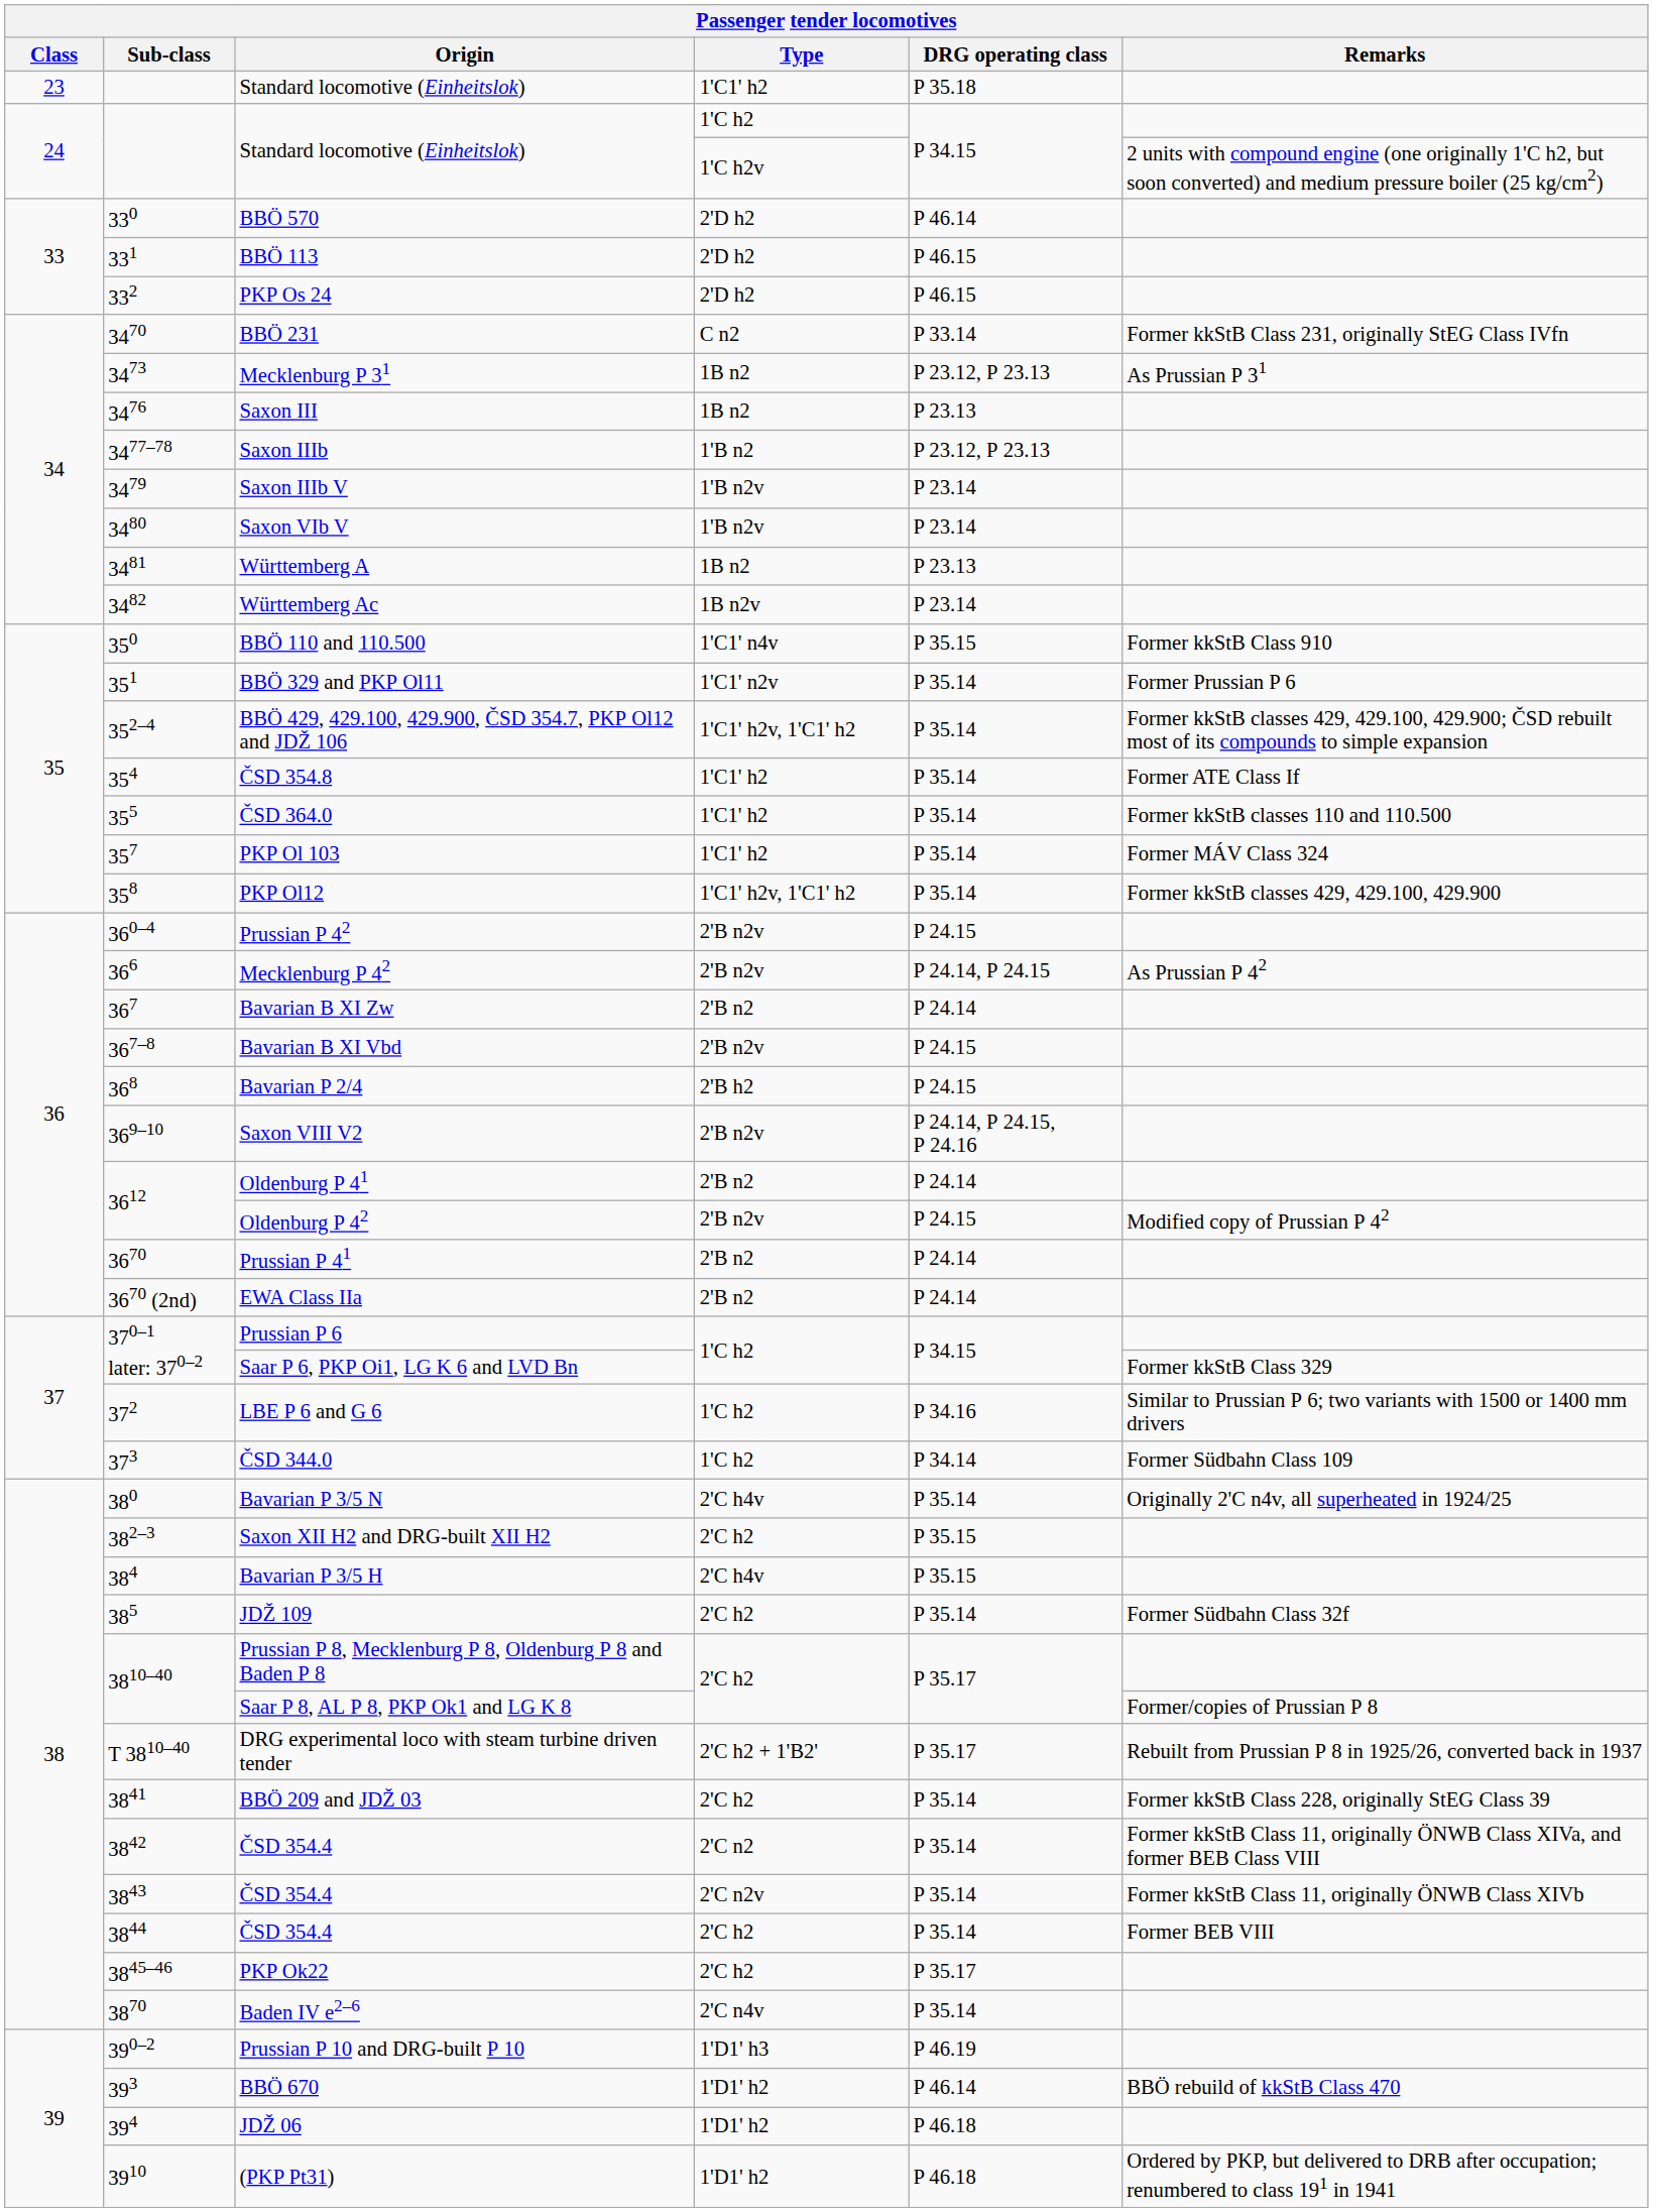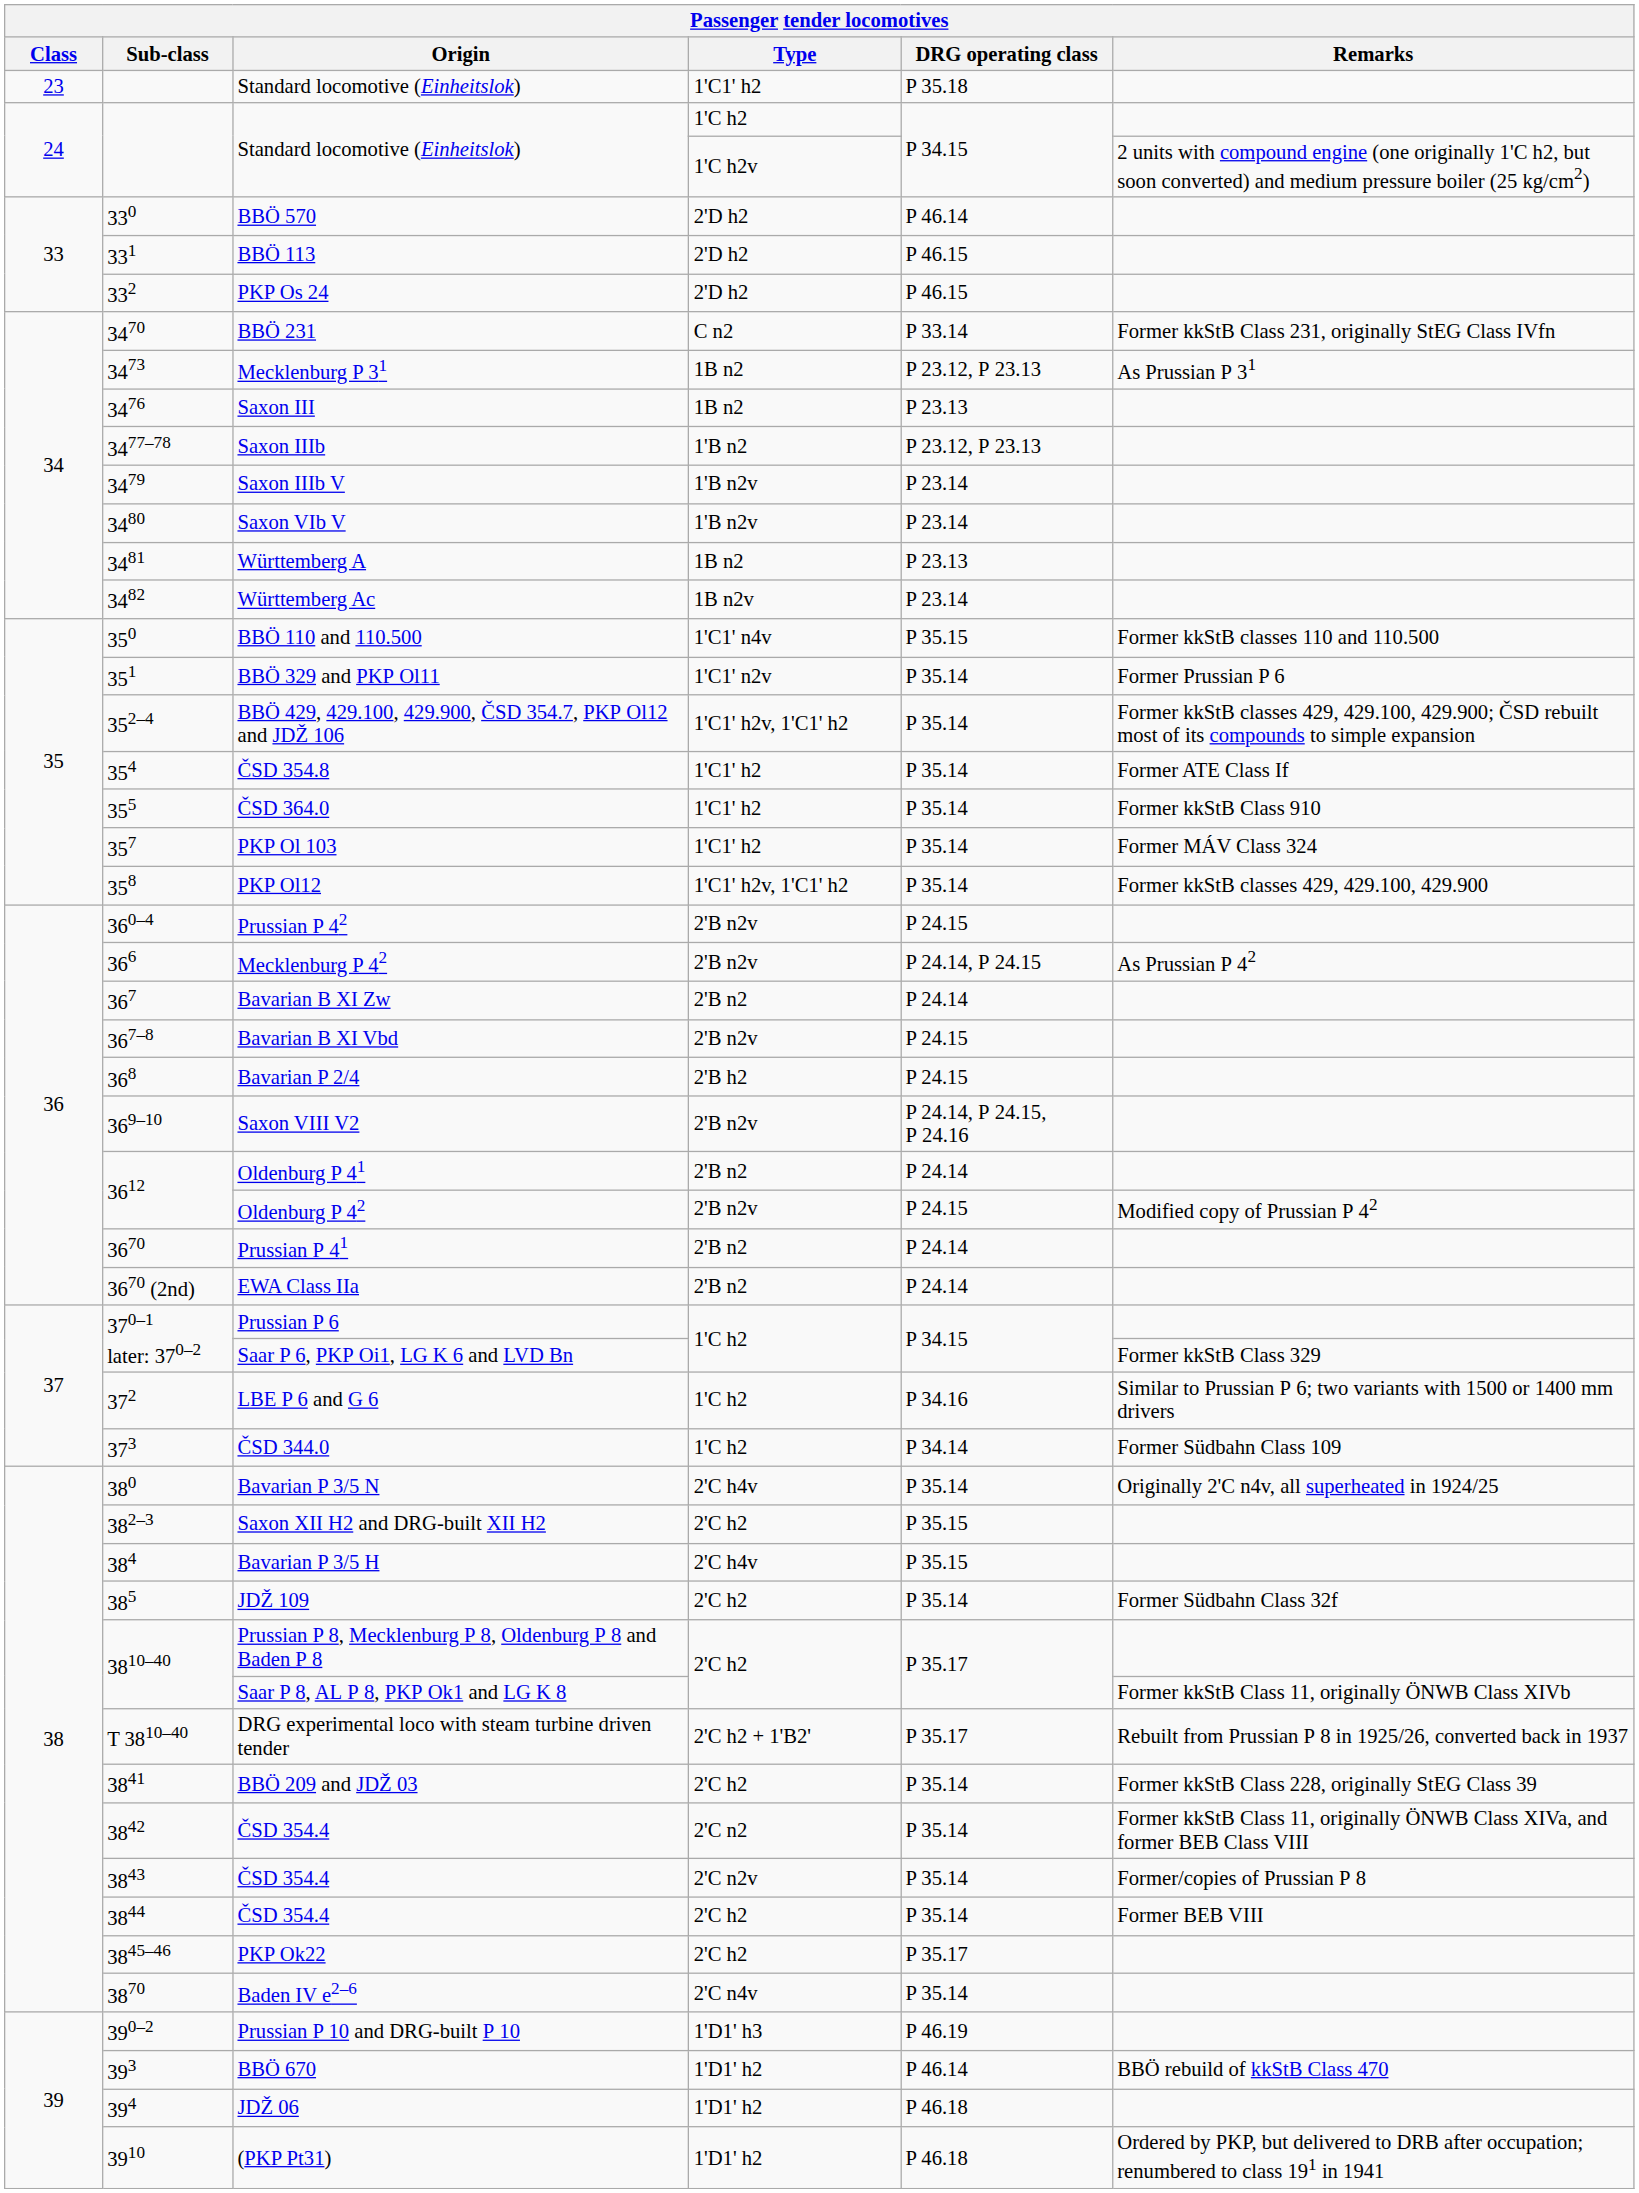BBÖ 110 and 110.500 | Remarks: Former kkStB Class 910 -> Former kkStB classes 110 and 110.500
ČSD 364.0 | Remarks: Former kkStB classes 110 and 110.500 -> Former kkStB Class 910
Saar P 8, AL P 8, PKP Ok1 and LG K 8 | Remarks: Former/copies of Prussian P 8 -> Former kkStB Class 11, originally ÖNWB Class XIVb
ČSD 354.4 / 2'C n2v | Remarks: Former kkStB Class 11, originally ÖNWB Class XIVb -> Former/copies of Prussian P 8
